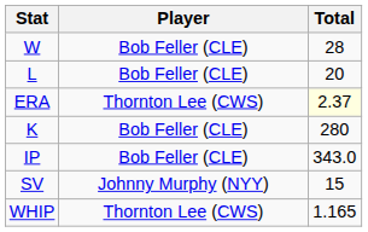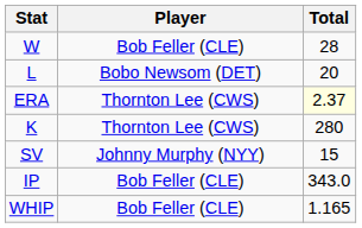L | Player: Bob Feller (CLE) -> Bobo Newsom (DET)
K | Player: Bob Feller (CLE) -> Thornton Lee (CWS)
rows swapped: IP <-> SV
WHIP | Player: Thornton Lee (CWS) -> Bob Feller (CLE)
